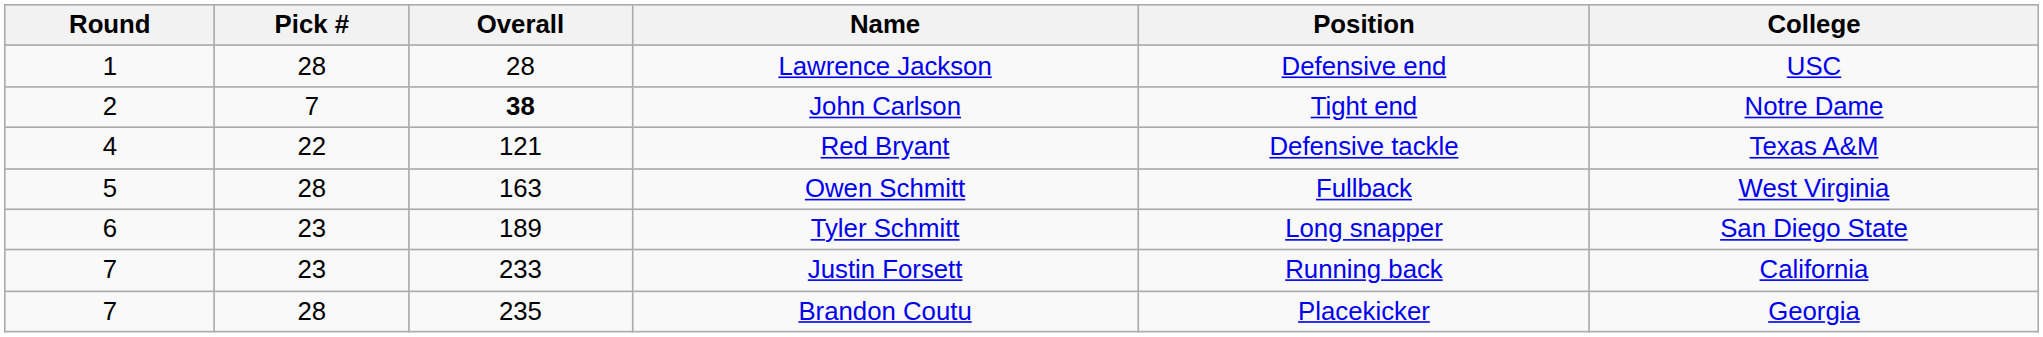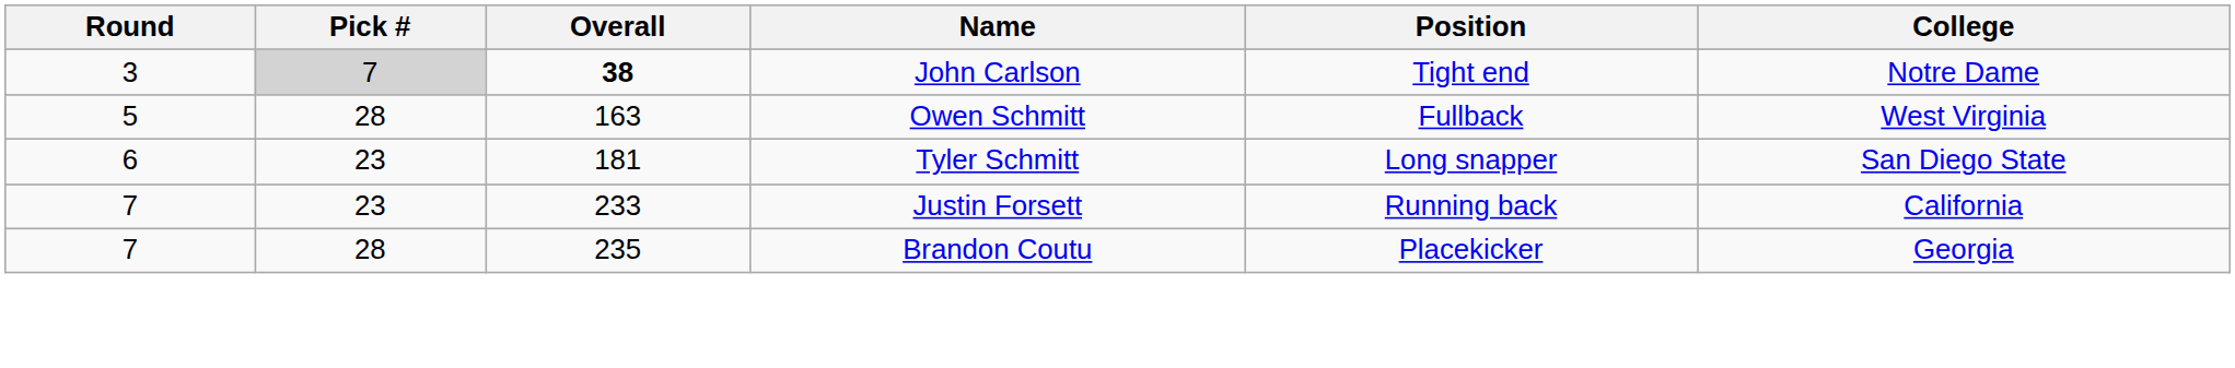- row: 1 | 28 | 28 | Lawrence Jackson | Defensive end | USC
John Carlson | Round: 2 -> 3
John Carlson | Pick #: no background -> lightgrey background
- row: 4 | 22 | 121 | Red Bryant | Defensive tackle | Texas A&M
Tyler Schmitt | Overall: 189 -> 181
